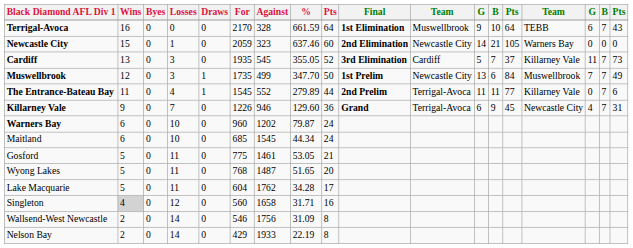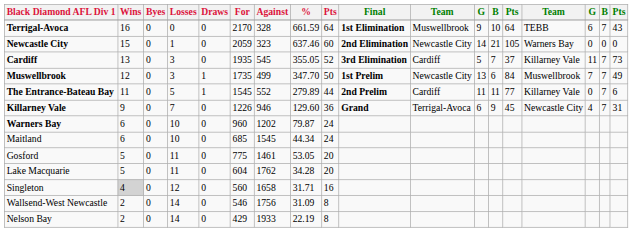The Entrance-Bateau Bay | Losses: 4 -> 5
The Entrance-Bateau Bay | column 11: Terrigal-Avoca -> Cardiff
Gosford | column 9: 21 -> 20
- row: Wyong Lakes | 5 | 0 | 11 | 0 | 768 | 1487 | 51.65 | 20
Lake Macquarie | column 9: 17 -> 20
